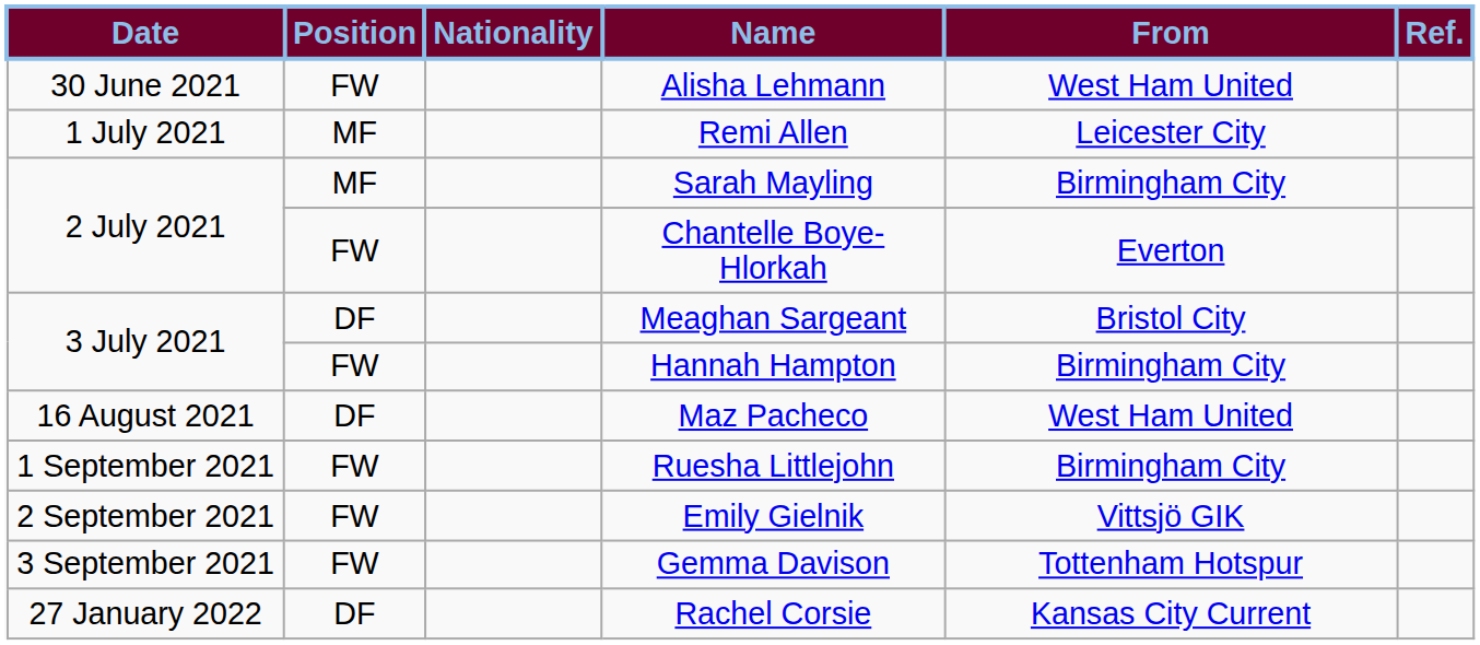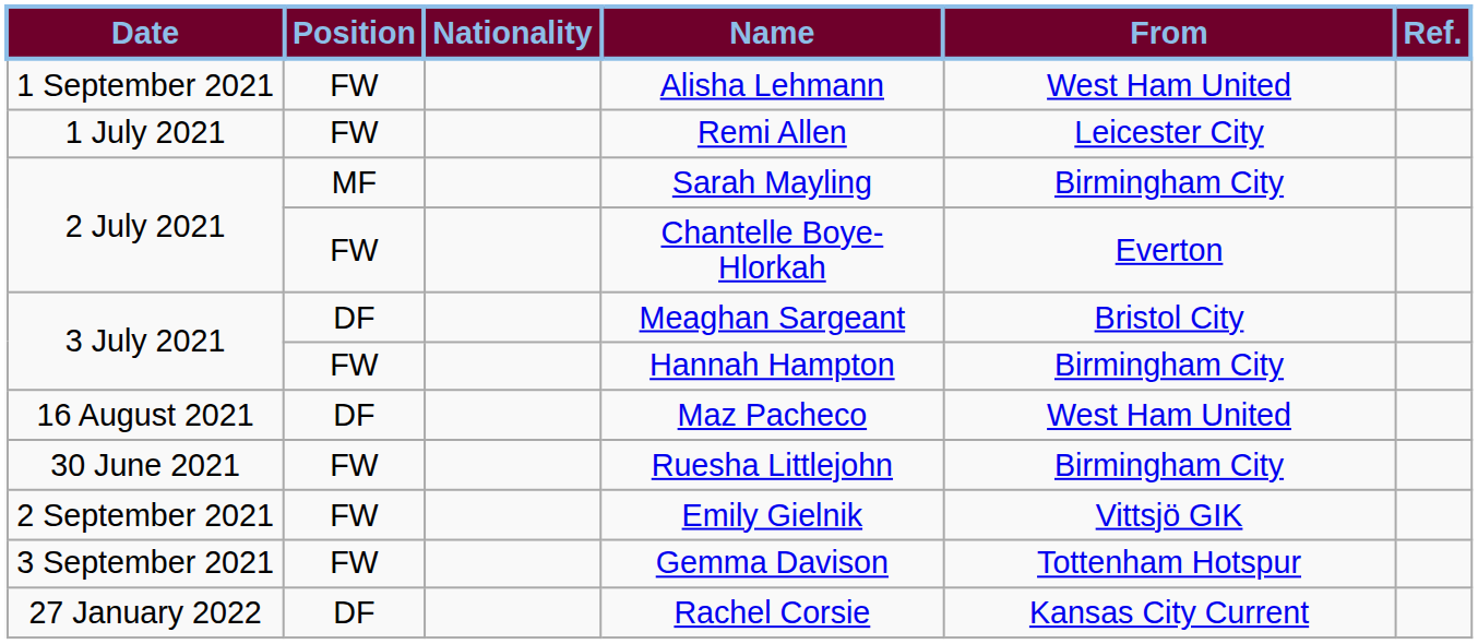Alisha Lehmann | Date: 30 June 2021 -> 1 September 2021
Remi Allen | Position: MF -> FW
Ruesha Littlejohn | Date: 1 September 2021 -> 30 June 2021
